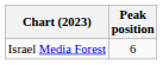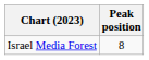Israel Media Forest | Peak position: 6 -> 8
